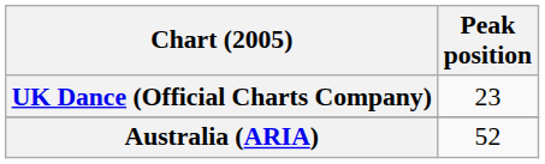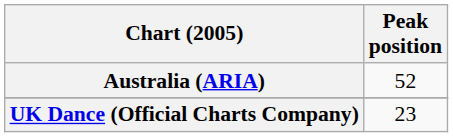rows swapped: Australia (ARIA) <-> UK Dance (Official Charts Company)
